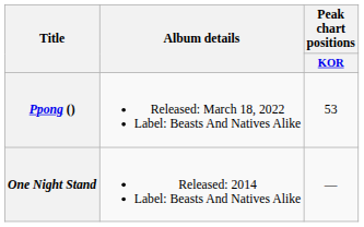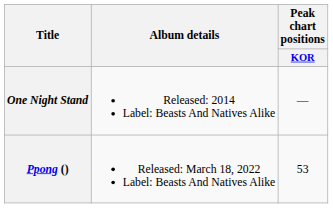rows swapped: One Night Stand <-> Ppong ()
